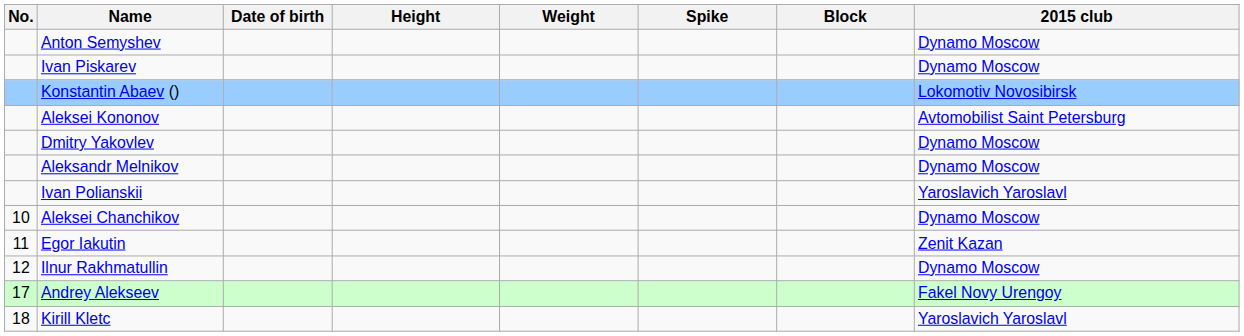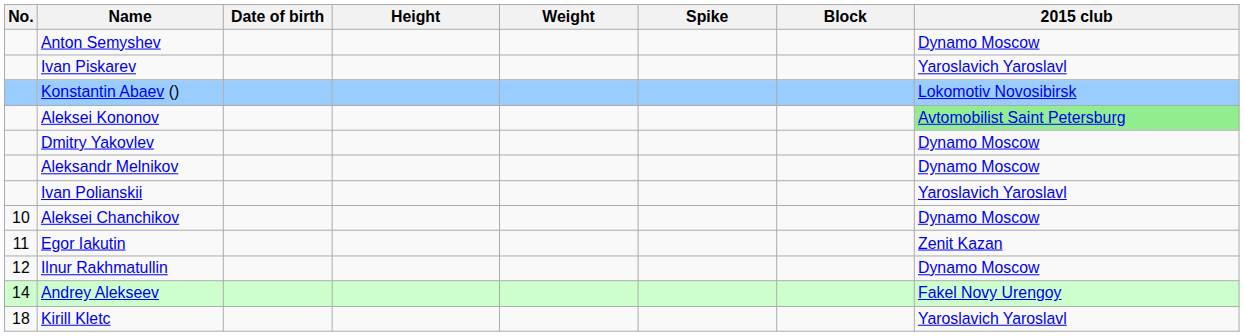Ivan Piskarev | 2015 club: Dynamo Moscow -> Yaroslavich Yaroslavl
Aleksei Kononov | 2015 club: no background -> lightgreen background
Andrey Alekseev | No.: 17 -> 14
